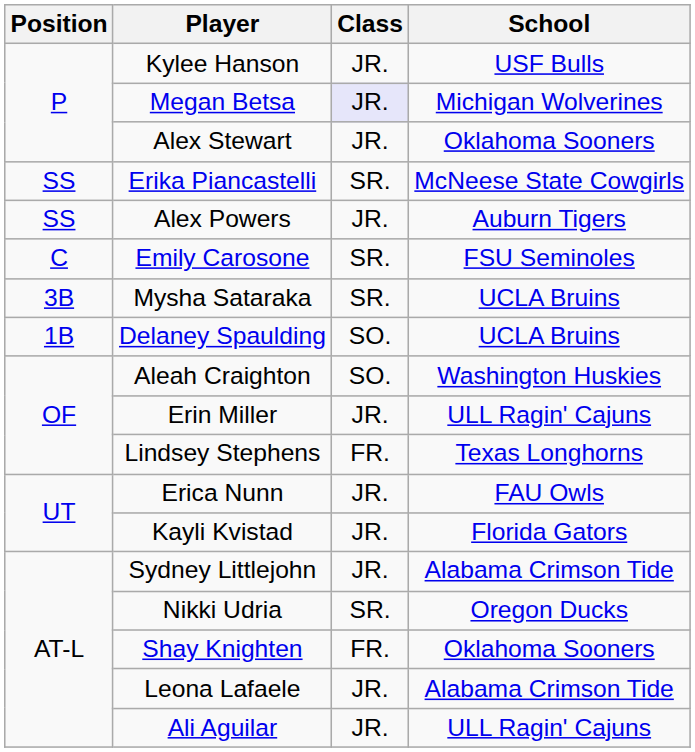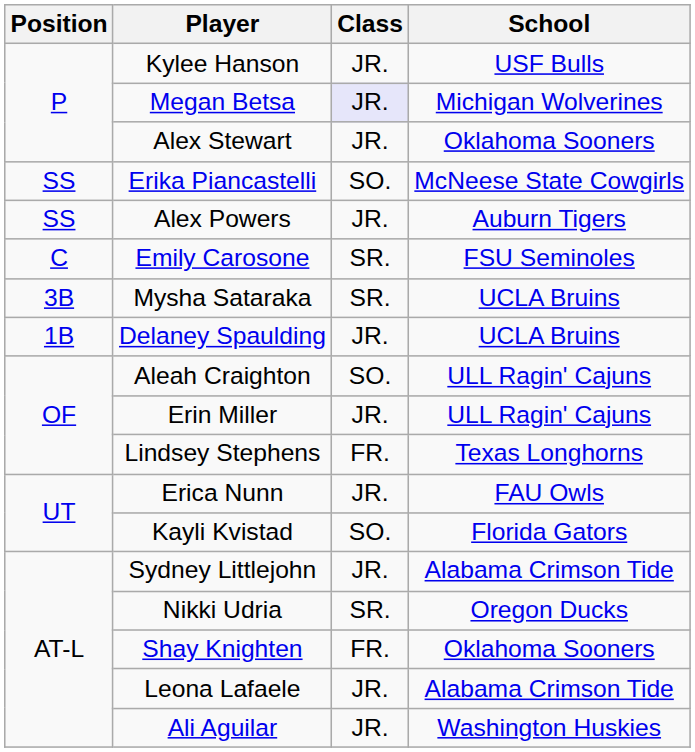Erika Piancastelli | Class: SR. -> SO.
Delaney Spaulding | Class: SO. -> JR.
Aleah Craighton | School: Washington Huskies -> ULL Ragin' Cajuns
Kayli Kvistad | Class: JR. -> SO.
Ali Aguilar | School: ULL Ragin' Cajuns -> Washington Huskies
